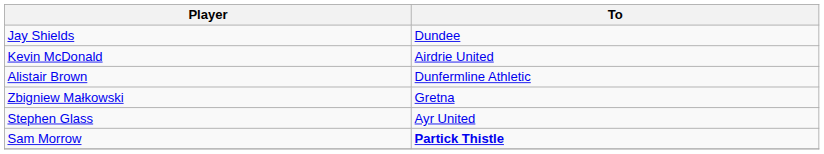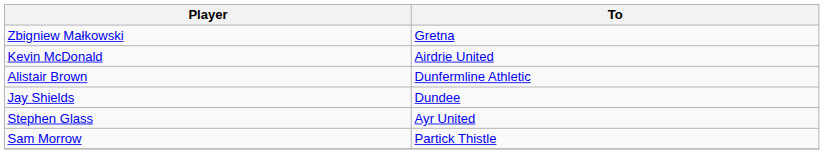rows swapped: Zbigniew Małkowski <-> Jay Shields
Sam Morrow | To: bold -> normal
